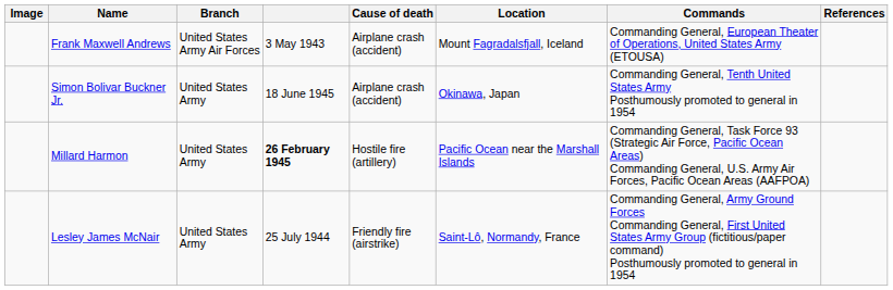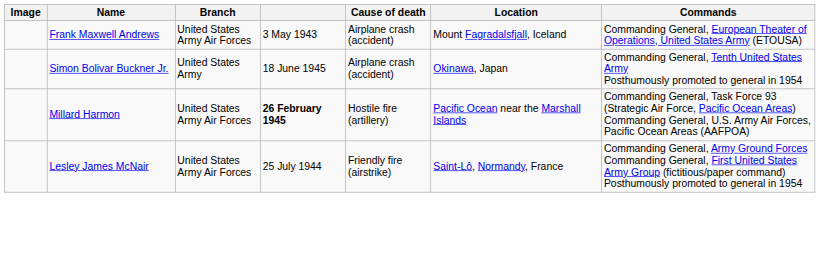- column: References
Millard Harmon | Branch: United States Army -> United States Army Air Forces
Lesley James McNair | Branch: United States Army -> United States Army Air Forces
